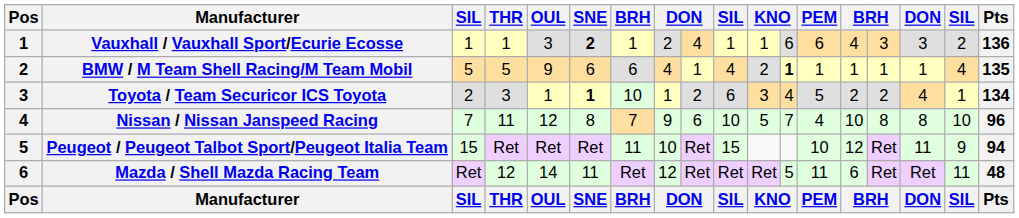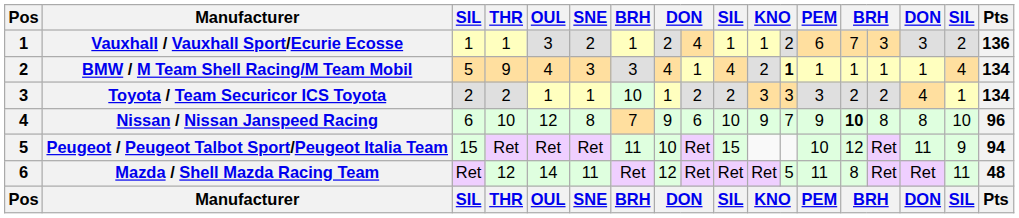Vauxhall / Vauxhall Sport/Ecurie Ecosse | SNE: bold -> normal
Vauxhall / Vauxhall Sport/Ecurie Ecosse | column 12: 6 -> 2
Vauxhall / Vauxhall Sport/Ecurie Ecosse | column 14: 4 -> 7
BMW / M Team Shell Racing/M Team Mobil | THR: 5 -> 9
BMW / M Team Shell Racing/M Team Mobil | OUL: 9 -> 4
BMW / M Team Shell Racing/M Team Mobil | SNE: 6 -> 3
BMW / M Team Shell Racing/M Team Mobil | column 7: 6 -> 3
BMW / M Team Shell Racing/M Team Mobil | Pts: 135 -> 134
Toyota / Team Securicor ICS Toyota | THR: 3 -> 2
Toyota / Team Securicor ICS Toyota | SNE: bold -> normal
Toyota / Team Securicor ICS Toyota | column 10: 6 -> 2
Toyota / Team Securicor ICS Toyota | column 12: 4 -> 3
Toyota / Team Securicor ICS Toyota | PEM: 5 -> 3
Nissan / Nissan Janspeed Racing | column 3: 7 -> 6
Nissan / Nissan Janspeed Racing | THR: 11 -> 10
Nissan / Nissan Janspeed Racing | column 11: 5 -> 9
Nissan / Nissan Janspeed Racing | PEM: 4 -> 9
Nissan / Nissan Janspeed Racing | column 14: normal -> bold
Mazda / Shell Mazda Racing Team | column 14: 6 -> 8
